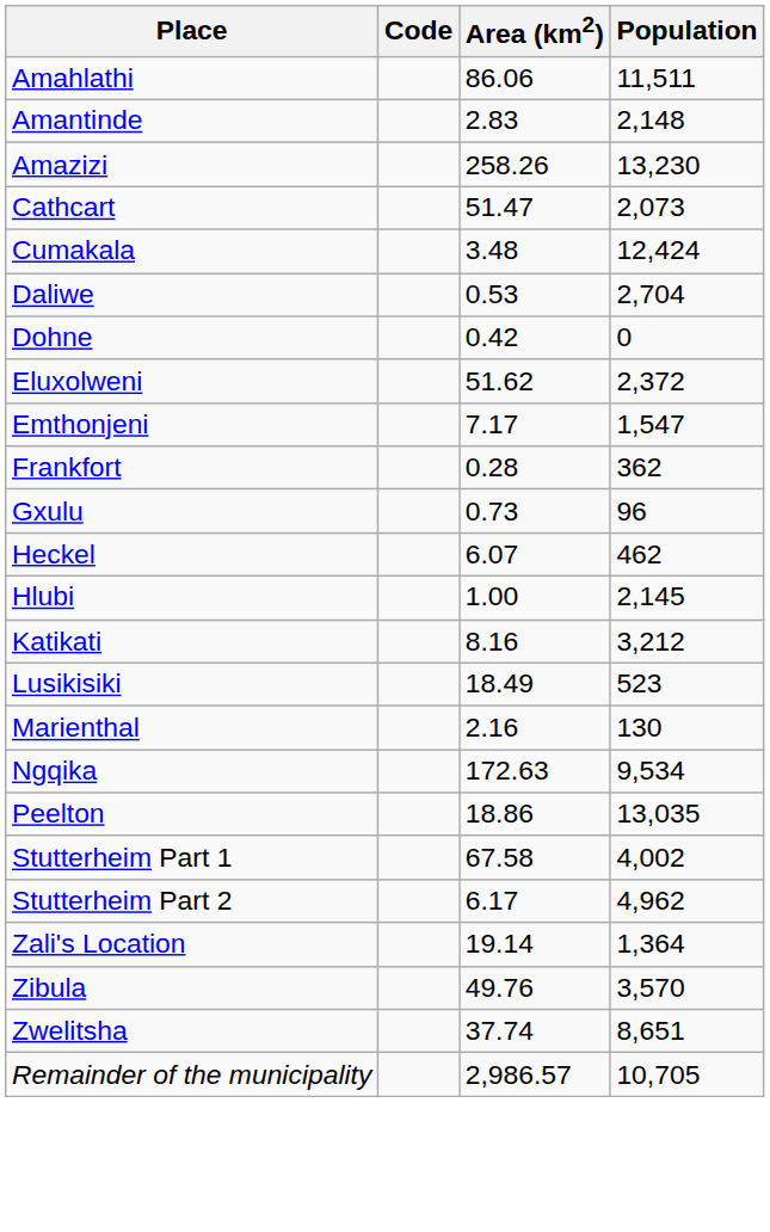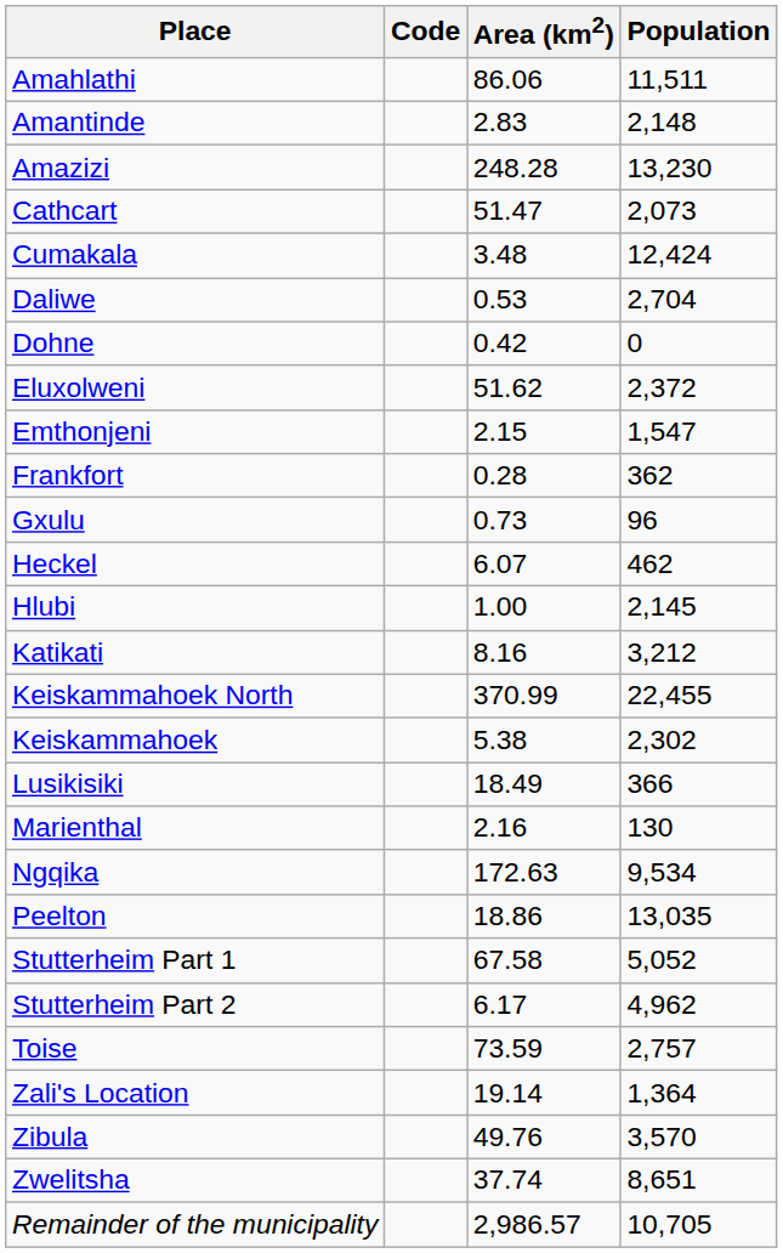Amazizi | Area (km2): 258.26 -> 248.28
Emthonjeni | Area (km2): 7.17 -> 2.15
+ row: Keiskammahoek North | 370.99 | 22,455
+ row: Keiskammahoek | 5.38 | 2,302
Lusikisiki | Population: 523 -> 366
Stutterheim Part 1 | Population: 4,002 -> 5,052
+ row: Toise | 73.59 | 2,757
